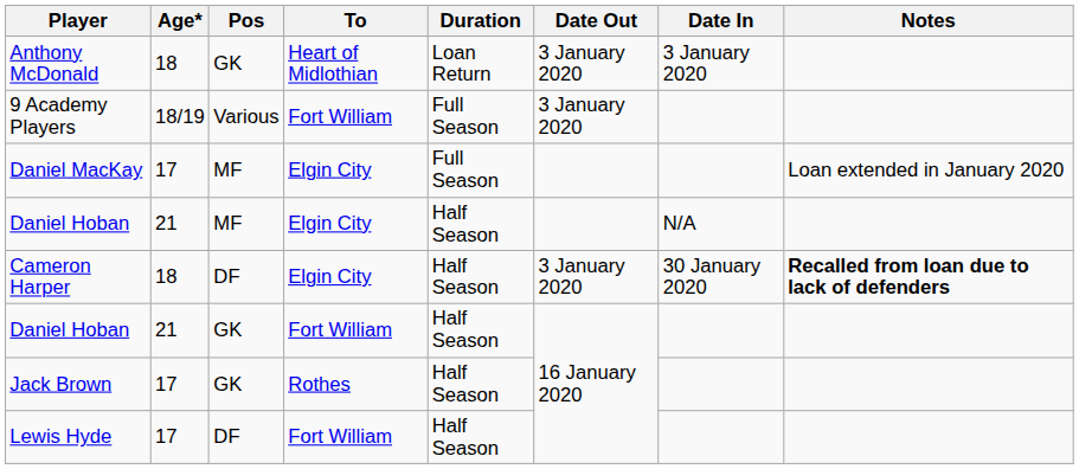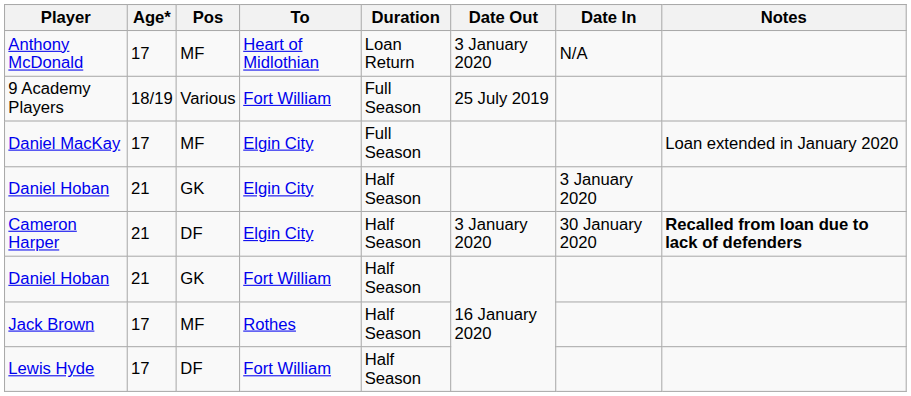Anthony McDonald | Age*: 18 -> 17
Anthony McDonald | Pos: GK -> MF
Anthony McDonald | Date In: 3 January 2020 -> N/A
9 Academy Players | Date Out: 3 January 2020 -> 25 July 2019
Daniel Hoban / Elgin City | Pos: MF -> GK
Daniel Hoban / Elgin City | Date In: N/A -> 3 January 2020
Cameron Harper | Age*: 18 -> 21
Jack Brown | Pos: GK -> MF
